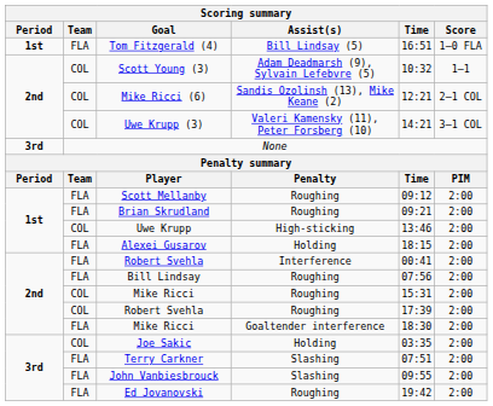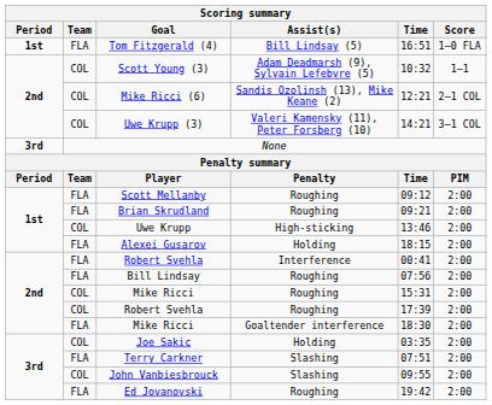John Vanbiesbrouck | Team: FLA -> COL
